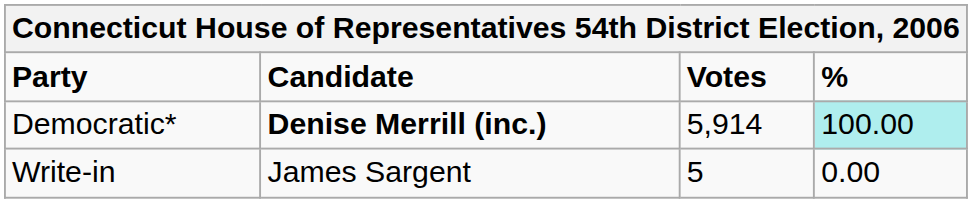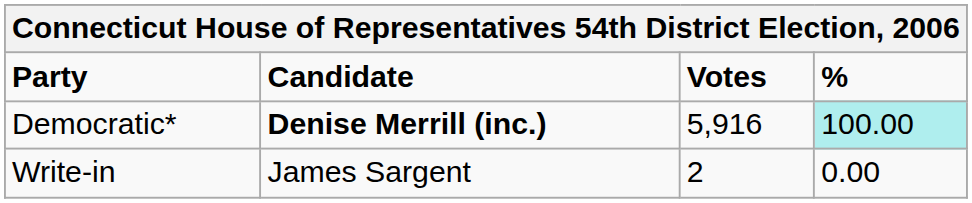Democratic* | Votes: 5,914 -> 5,916
Write-in | Votes: 5 -> 2
